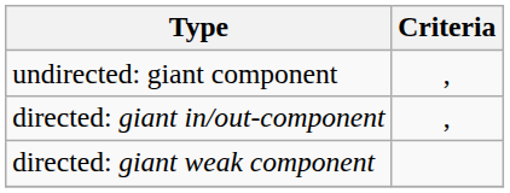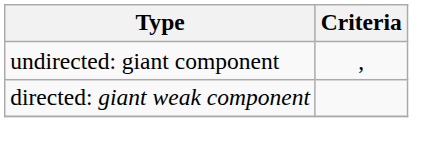- row: directed: giant in/out-component | ,
